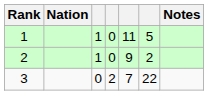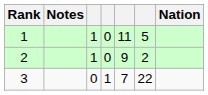columns swapped: Nation <-> Notes
3 | column 4: 2 -> 1
